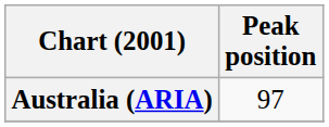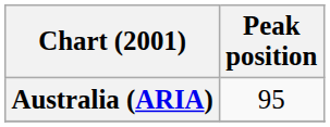Australia (ARIA) | Peak position: 97 -> 95
